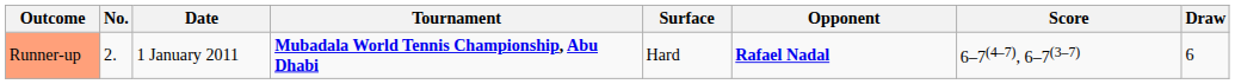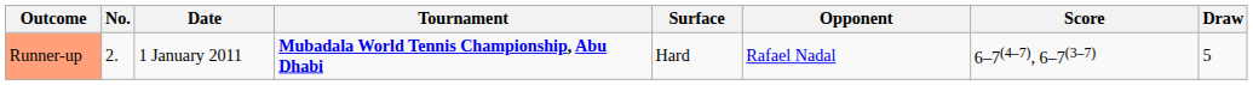Runner-up | Opponent: bold -> normal
Runner-up | Draw: 6 -> 5
